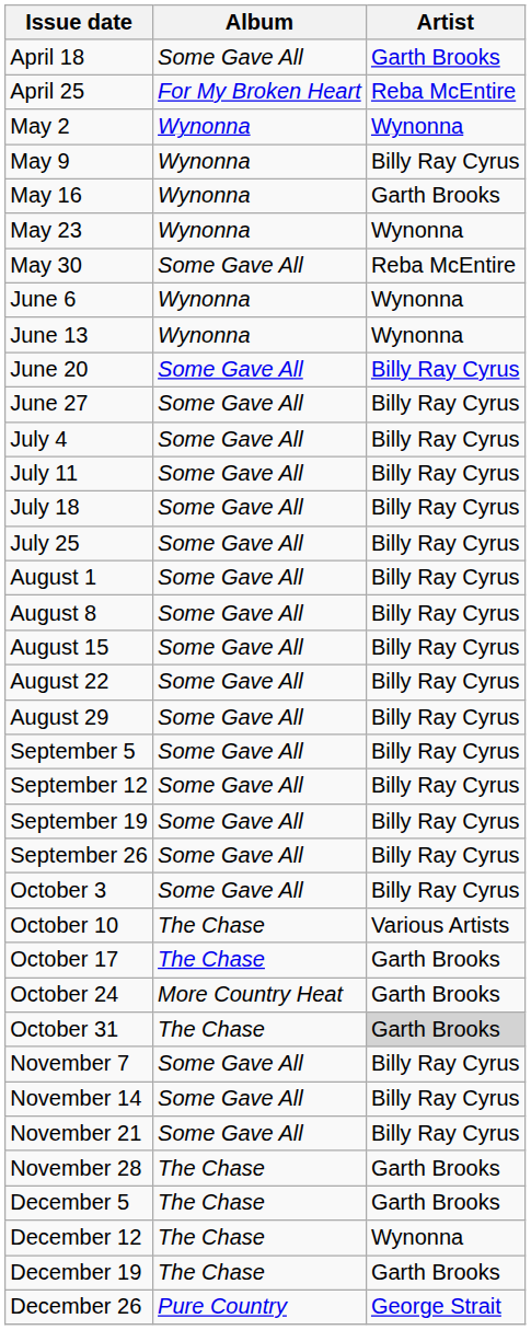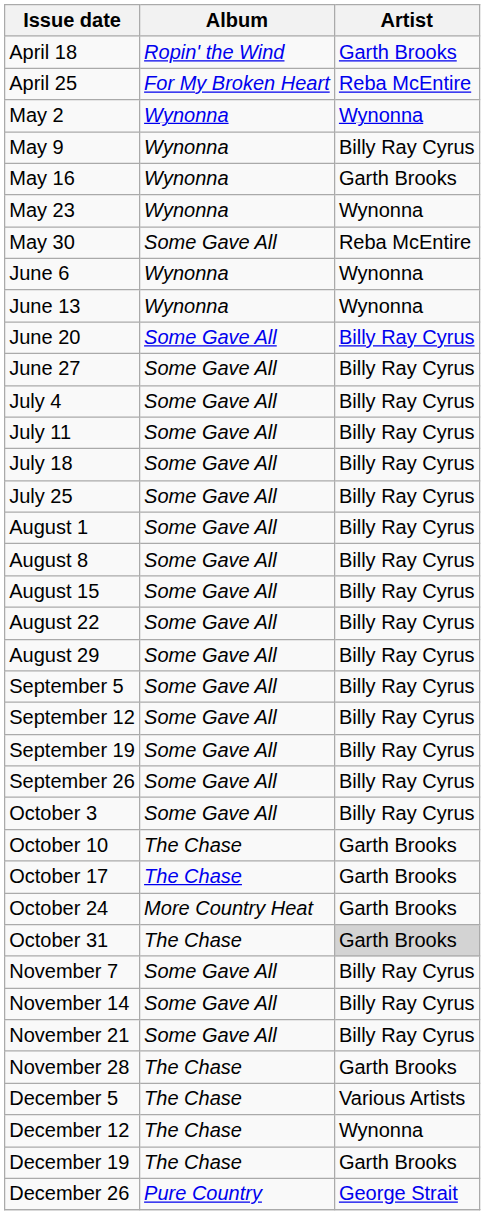April 18 | Album: Some Gave All -> Ropin' the Wind
October 10 | Artist: Various Artists -> Garth Brooks
December 5 | Artist: Garth Brooks -> Various Artists
